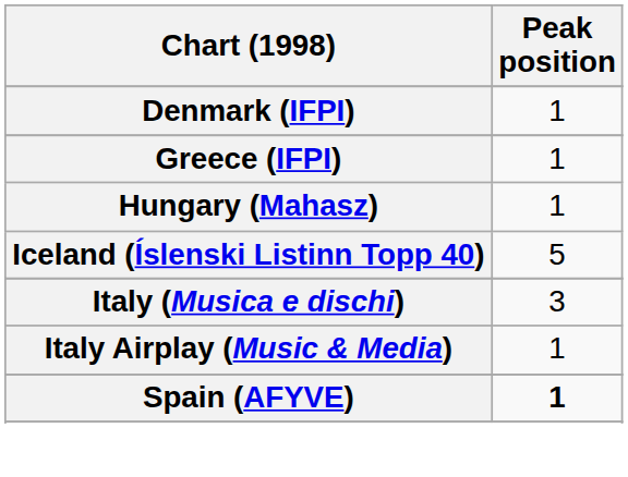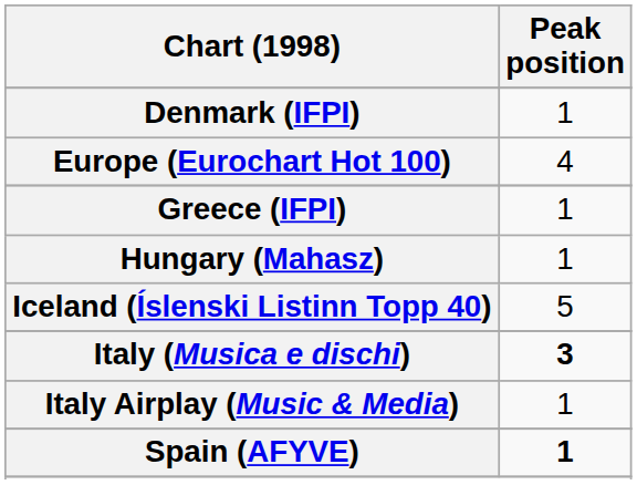+ row: Europe (Eurochart Hot 100) | 4
Italy (Musica e dischi) | Peak position: normal -> bold
